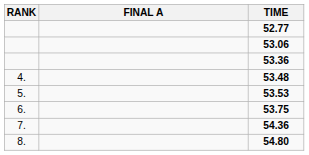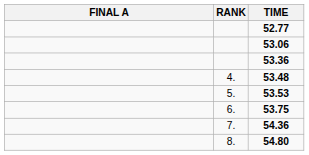columns swapped: RANK <-> FINAL A
